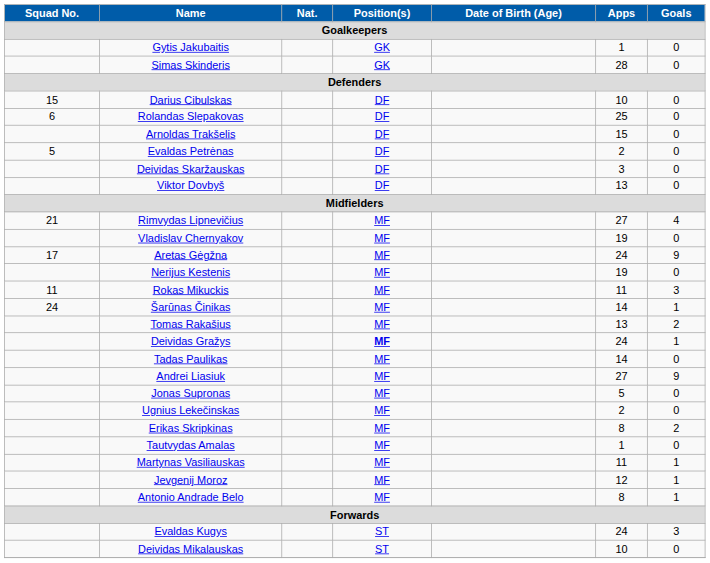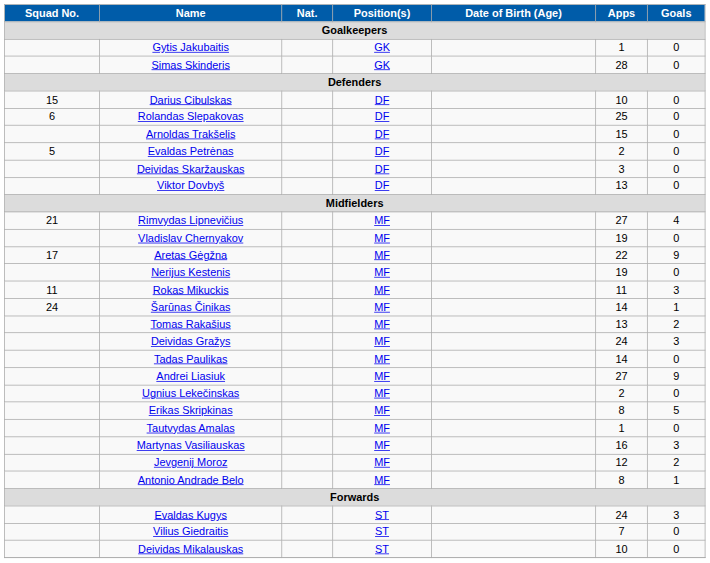Aretas Gėgžna | Apps: 24 -> 22
Deividas Gražys | Position(s): bold -> normal
Deividas Gražys | Goals: 1 -> 3
- row: Jonas Supronas | MF | 5 | 0
Erikas Skripkinas | Goals: 2 -> 5
Martynas Vasiliauskas | Apps: 11 -> 16
Martynas Vasiliauskas | Goals: 1 -> 3
Jevgenij Moroz | Goals: 1 -> 2
+ row: Vilius Giedraitis | ST | 7 | 0
